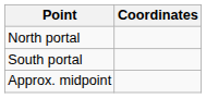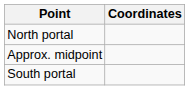rows swapped: Approx. midpoint <-> South portal
